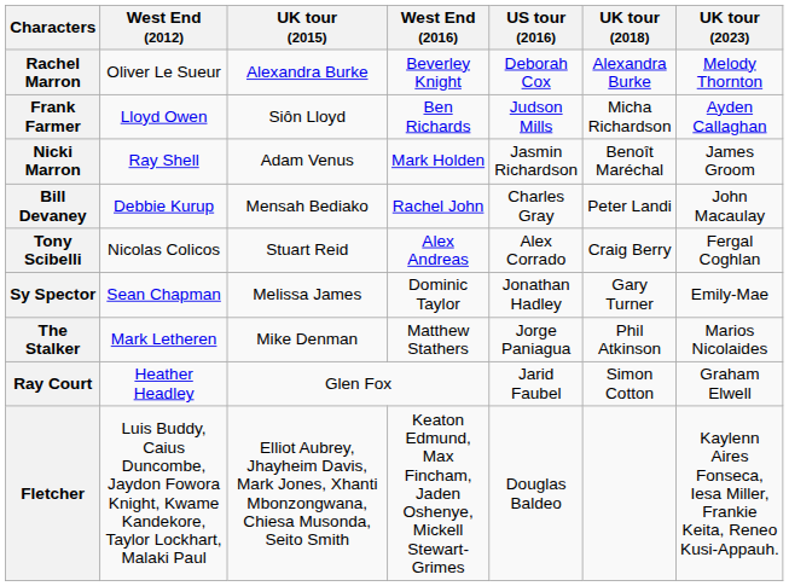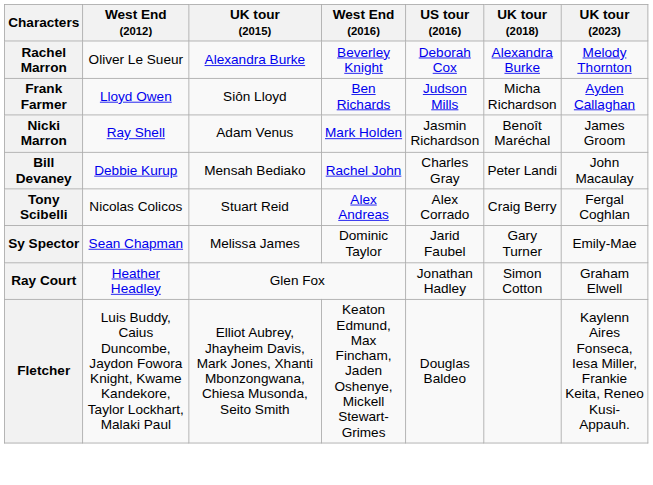Sy Spector | US tour (2016): Jonathan Hadley -> Jarid Faubel
- row: The Stalker | Mark Letheren | Mike Denman | Matthew Stathers | Jorge Paniagua | Phil Atkinson | Marios Nicolaides
Ray Court | US tour (2016): Jarid Faubel -> Jonathan Hadley
